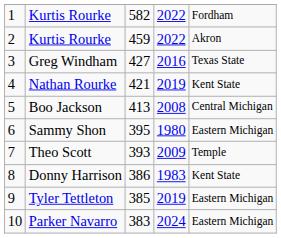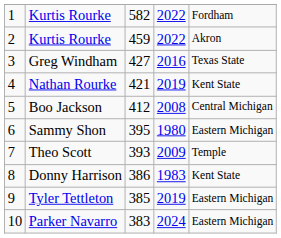Boo Jackson | column 3: 413 -> 412
